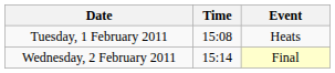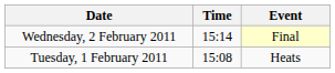rows swapped: Tuesday, 1 February 2011 <-> Wednesday, 2 February 2011
